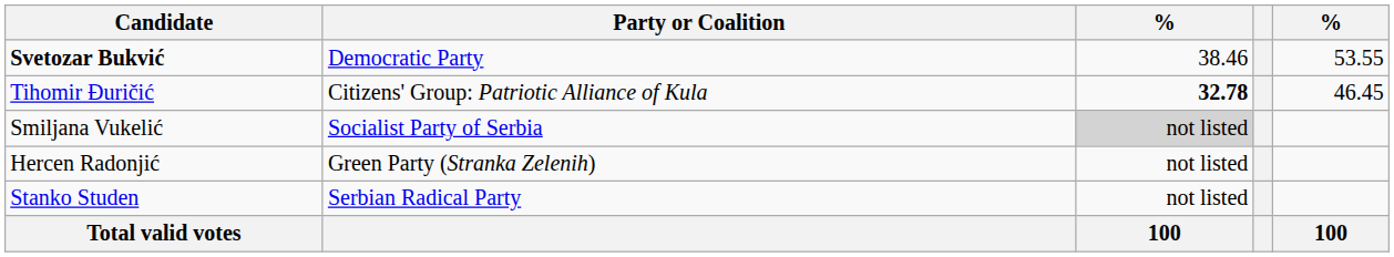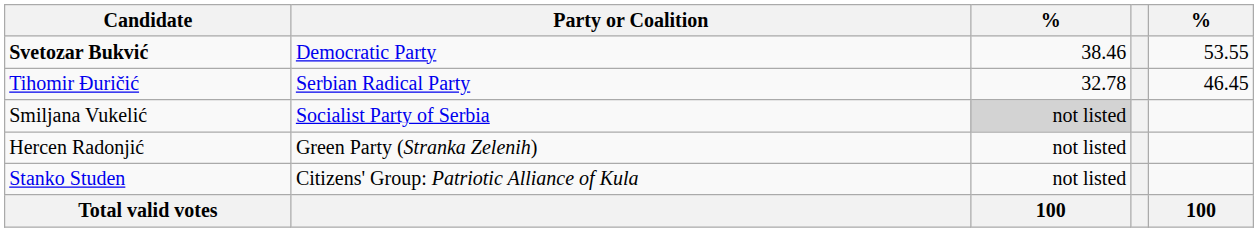Tihomir Đuričić | Party or Coalition: Citizens' Group: Patriotic Alliance of Kula -> Serbian Radical Party
Tihomir Đuričić | column 3: bold -> normal
Stanko Studen | Party or Coalition: Serbian Radical Party -> Citizens' Group: Patriotic Alliance of Kula
